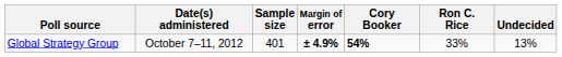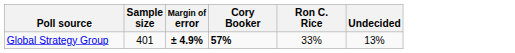- column: Date(s) administered | October 7–11, 2012
Global Strategy Group | Cory Booker: 54% -> 57%
